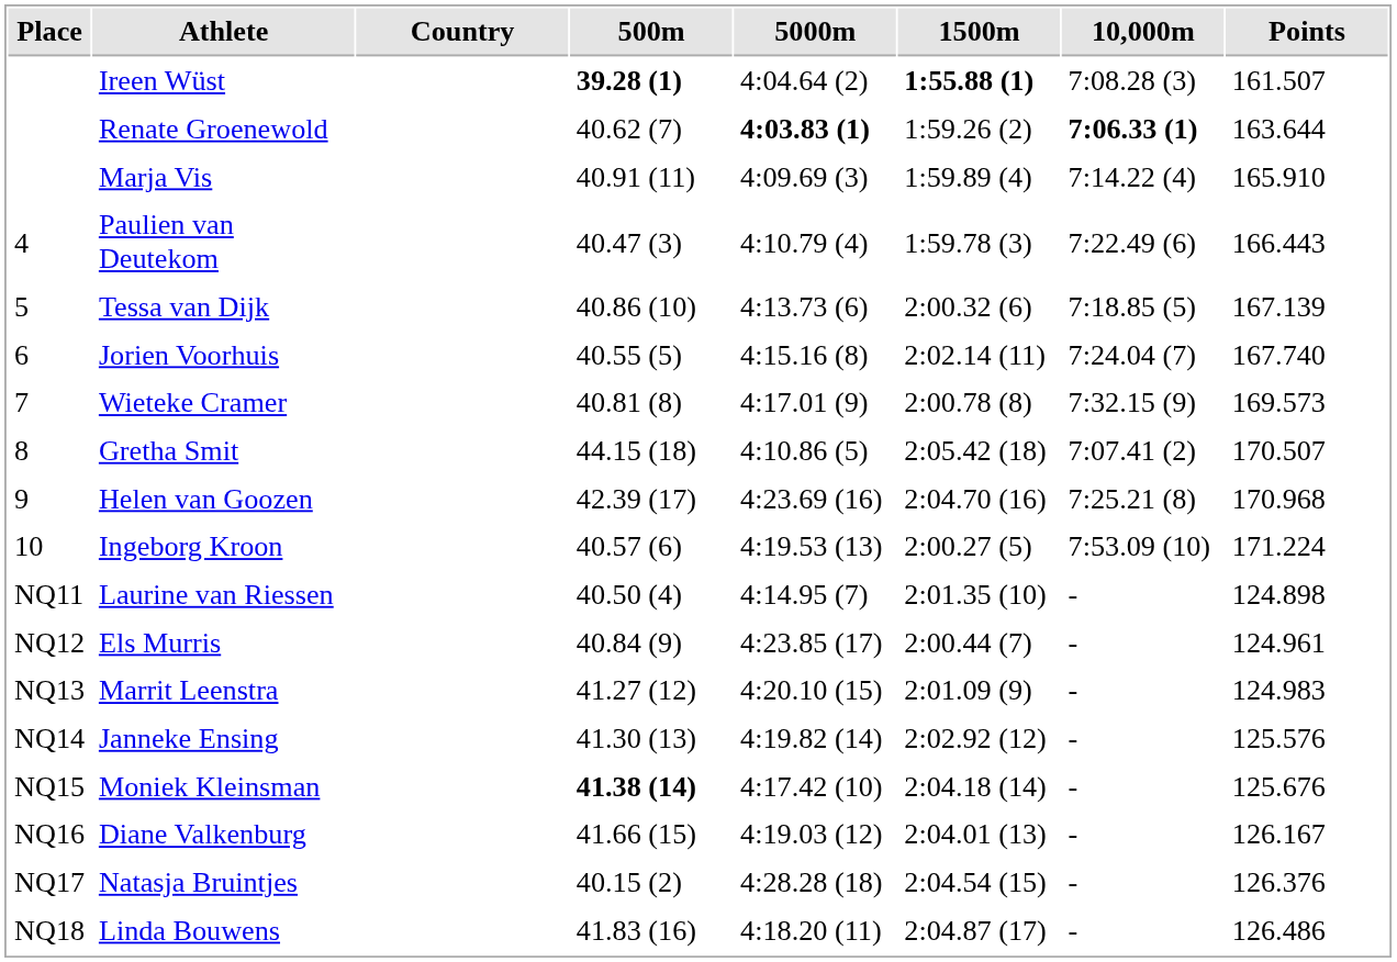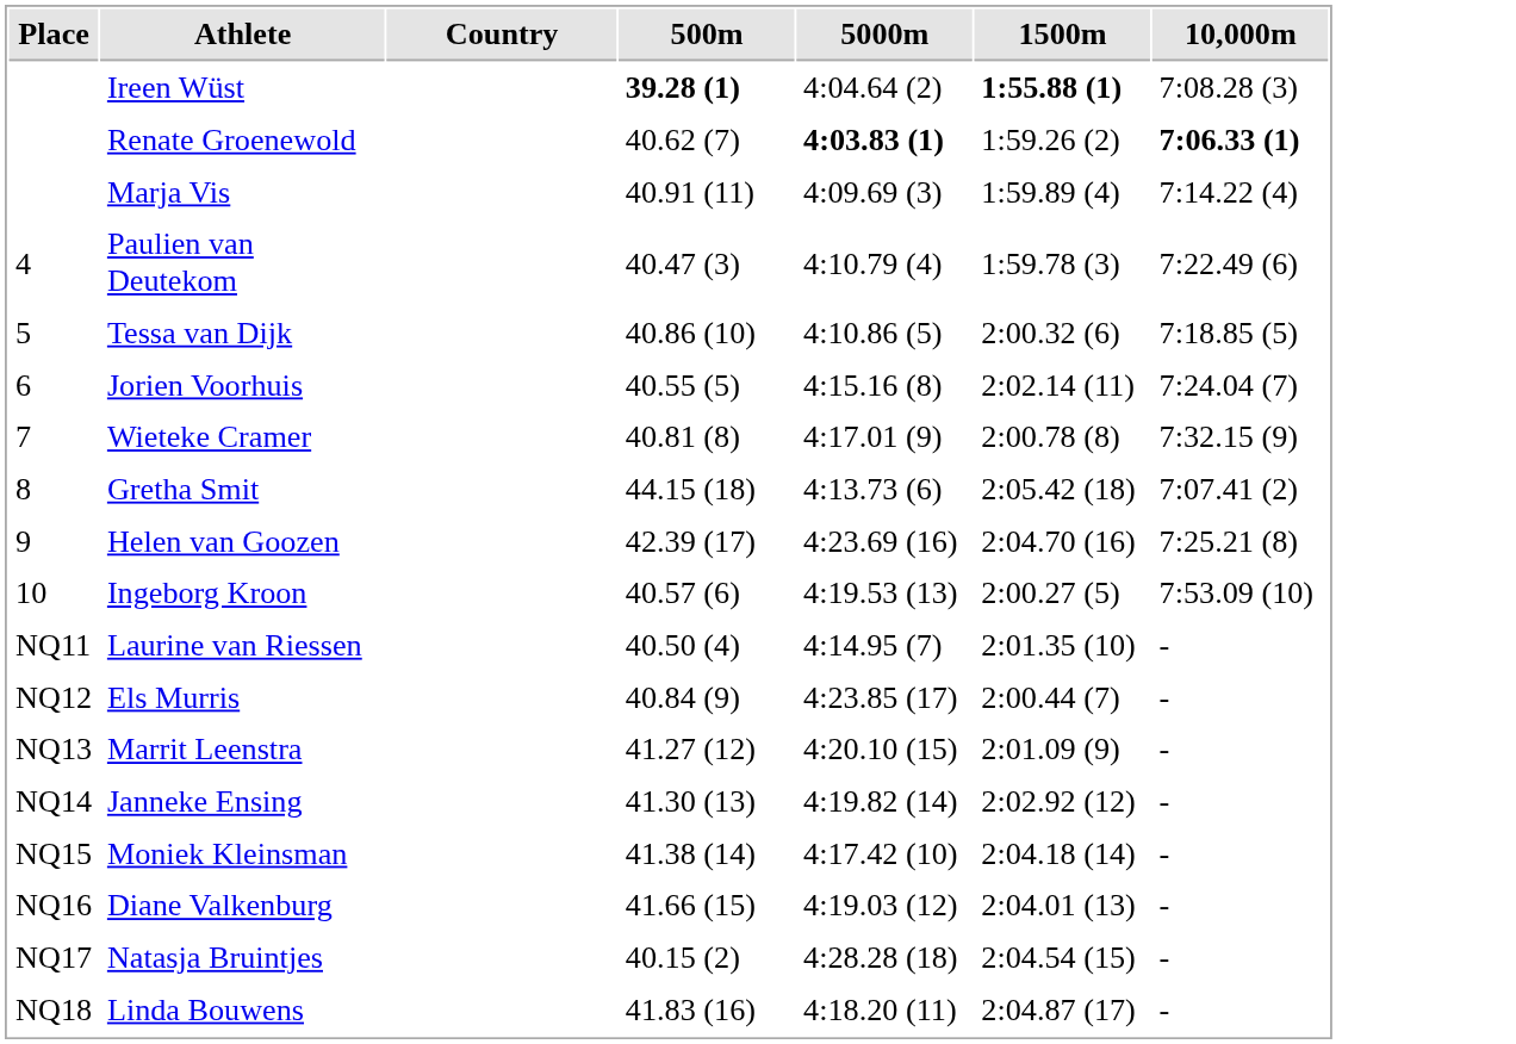- column: Points | 161.507 | 163.644 | 165.910 | 166.443 | 167.139 | 167.740 | 169.573 | 170.507 | 170.968 | 171.224 | 124.898 | 124.961 | 124.983 | 125.576 | 125.676 | 126.167 | 126.376 | 126.486
Tessa van Dijk | 5000m: 4:13.73 (6) -> 4:10.86 (5)
Gretha Smit | 5000m: 4:10.86 (5) -> 4:13.73 (6)
Moniek Kleinsman | 500m: bold -> normal
